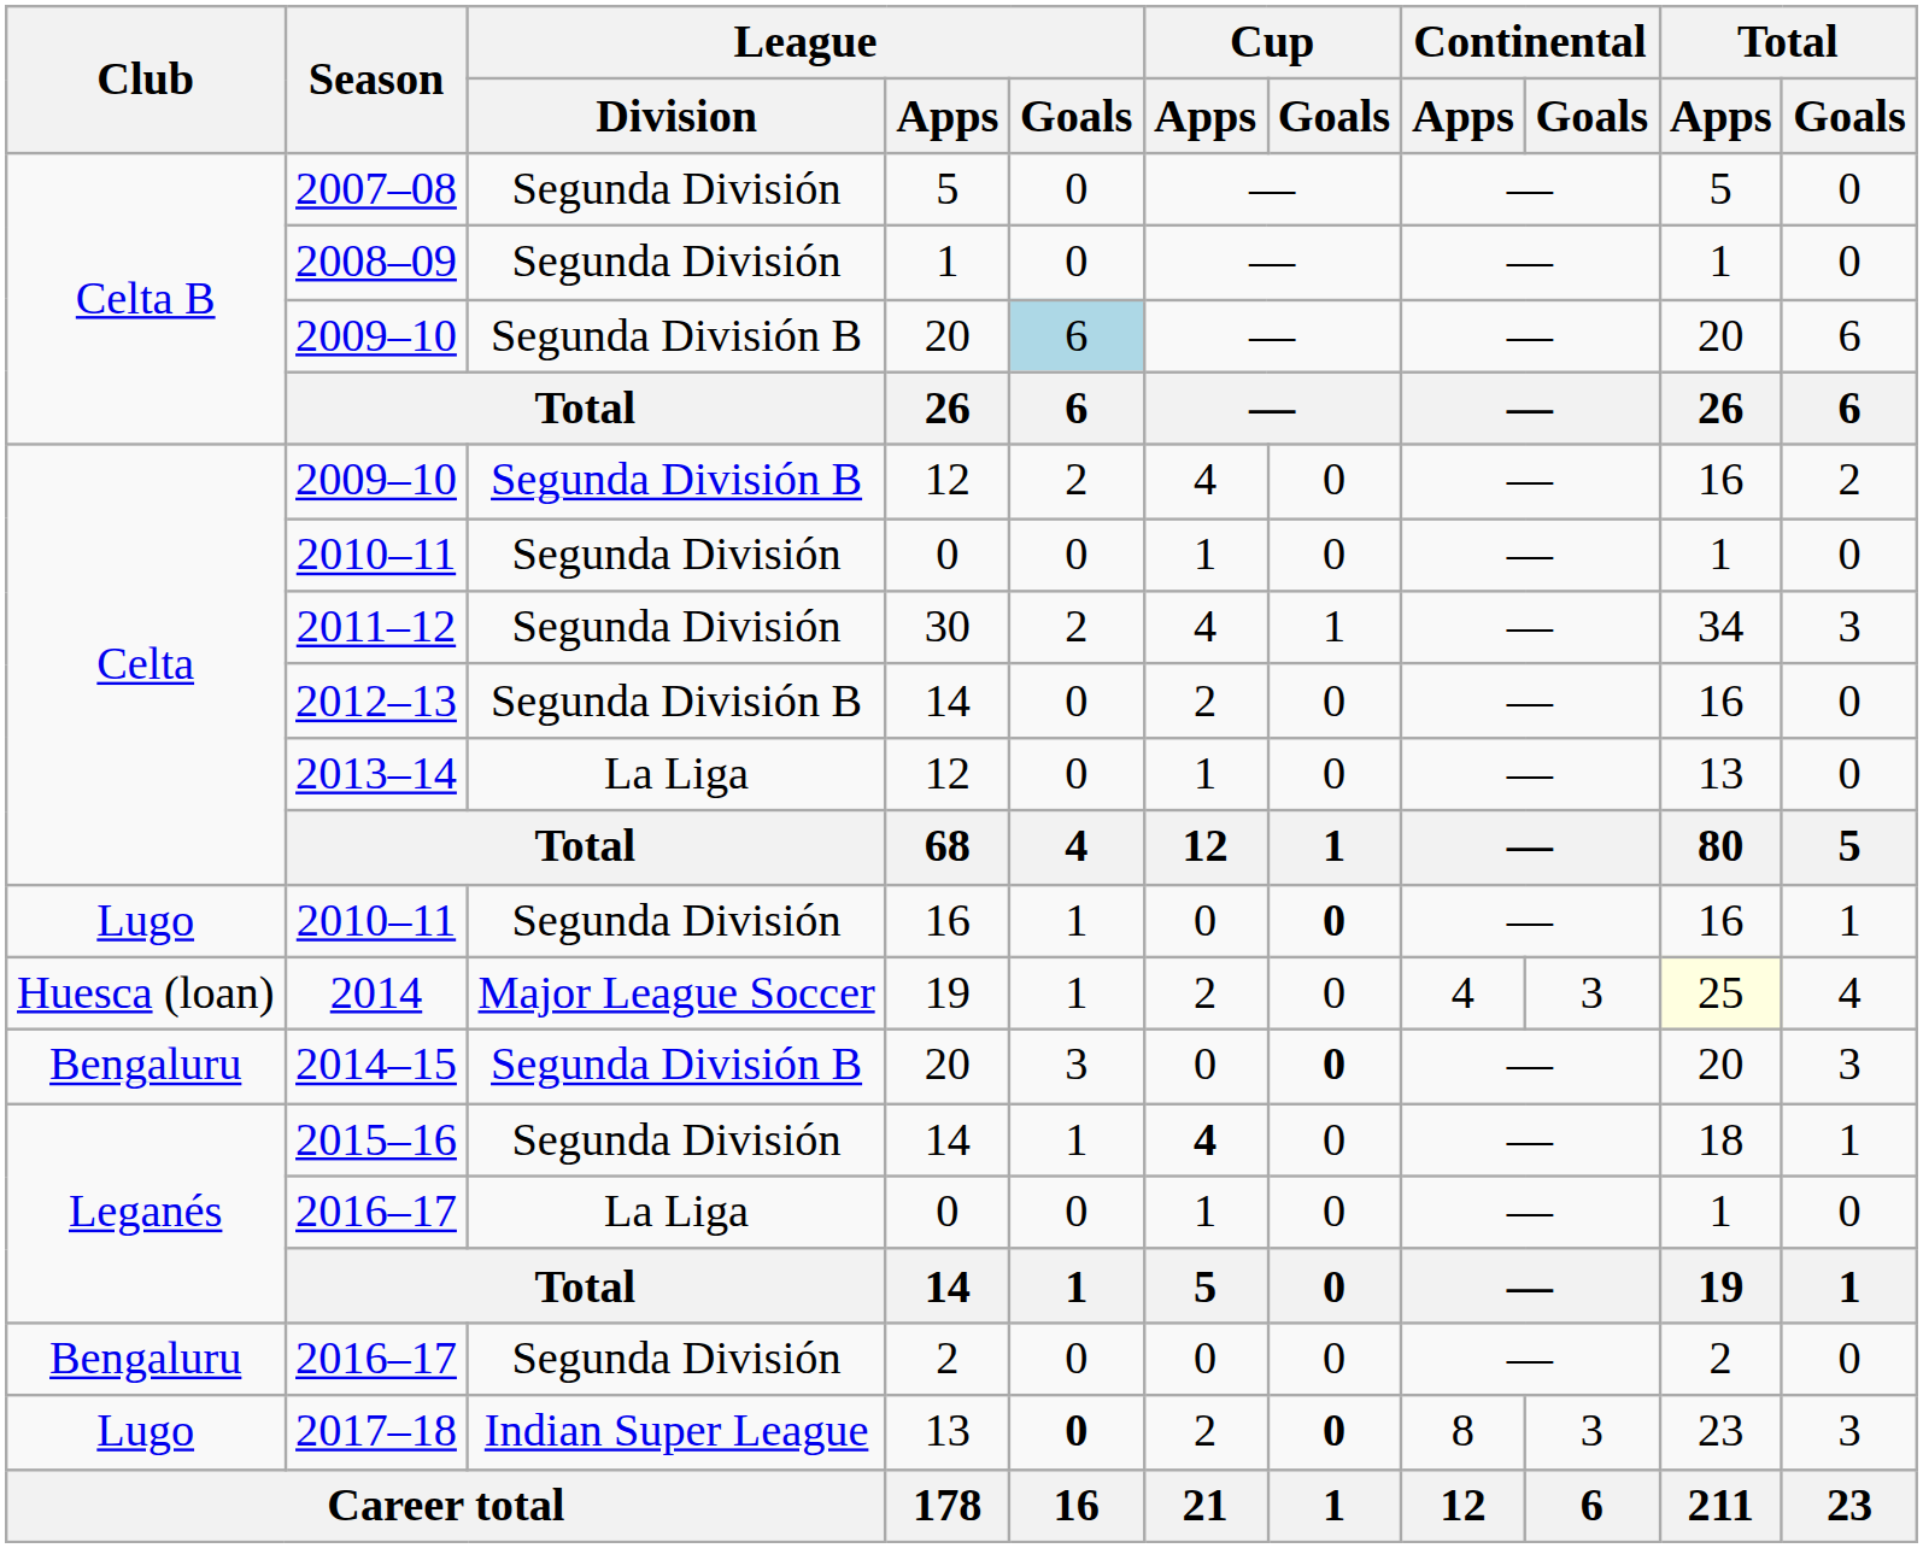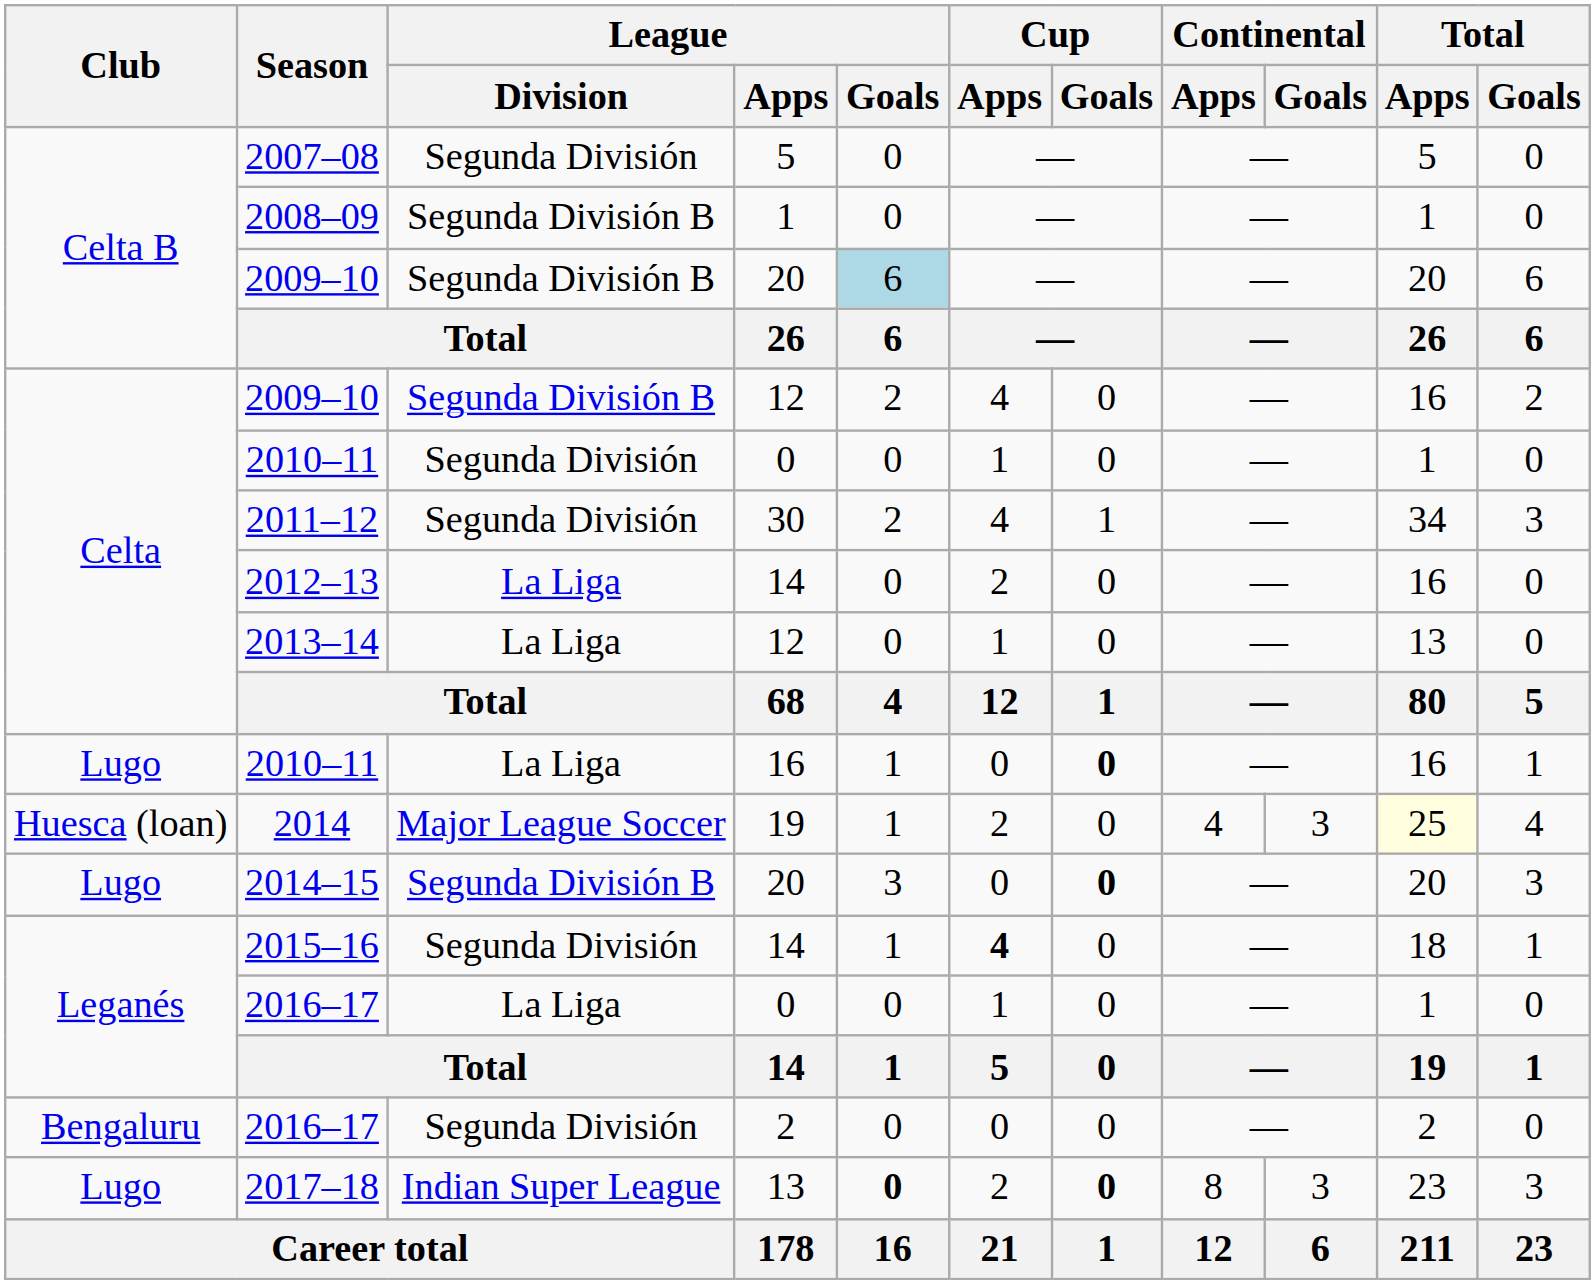2008–09 | League / Division: Segunda División -> Segunda División B
2012–13 | League / Division: Segunda División B -> La Liga
2010–11 / 16 | League / Division: Segunda División -> La Liga
2014–15 | Club: Bengaluru -> Lugo
